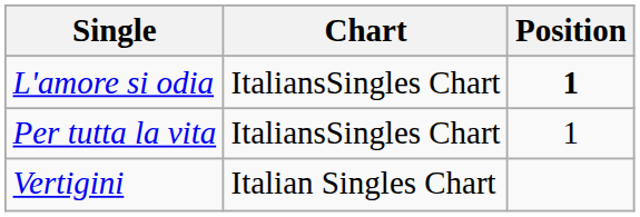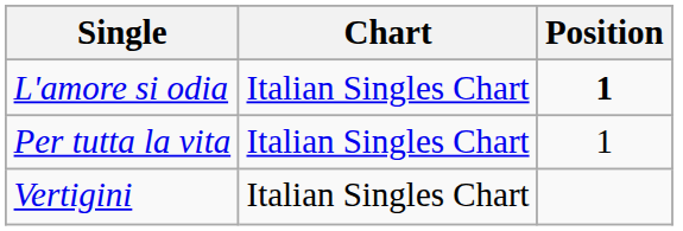L'amore si odia | Chart: ItaliansSingles Chart -> Italian Singles Chart
Per tutta la vita | Chart: ItaliansSingles Chart -> Italian Singles Chart
